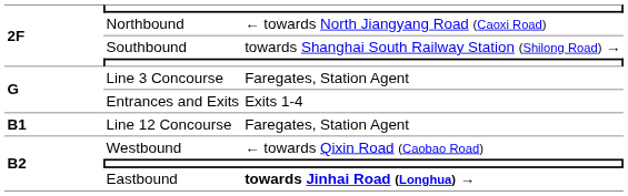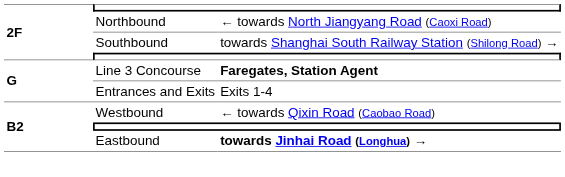Line 3 Concourse | column 3: normal -> bold
- row: B1 | Line 12 Concourse | Faregates, Station Agent
